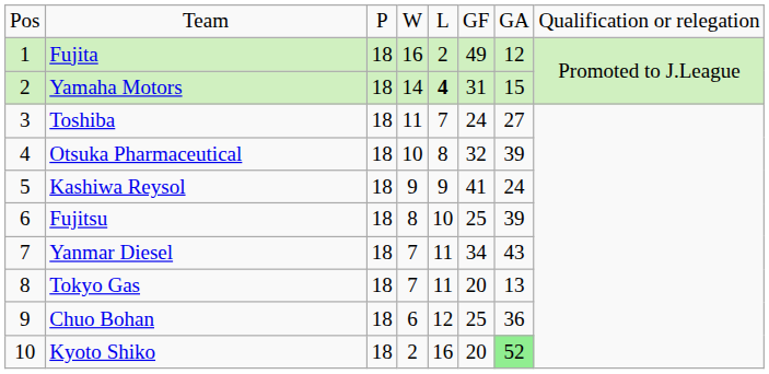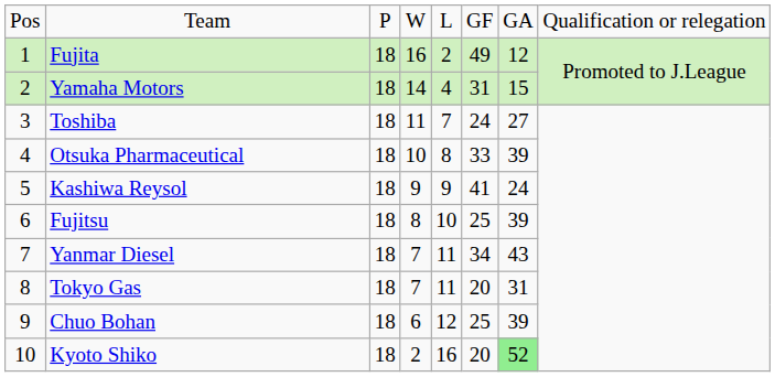Yamaha Motors | column 5: bold -> normal
Otsuka Pharmaceutical | column 6: 32 -> 33
Tokyo Gas | column 7: 13 -> 31
Chuo Bohan | column 7: 36 -> 39
